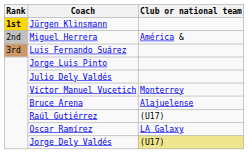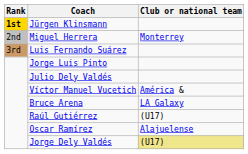Miguel Herrera | Club or national team: América & -> Monterrey
Víctor Manuel Vucetich | Club or national team: Monterrey -> América &
Bruce Arena | Club or national team: Alajuelense -> LA Galaxy
Oscar Ramírez | Club or national team: LA Galaxy -> Alajuelense
